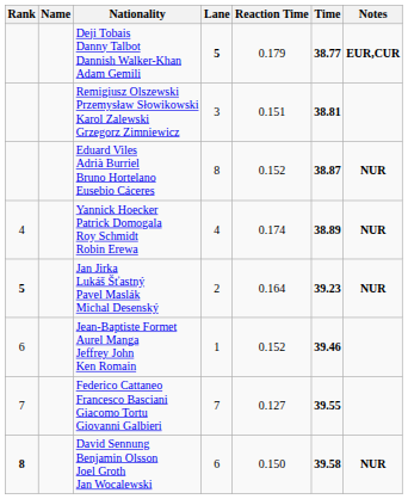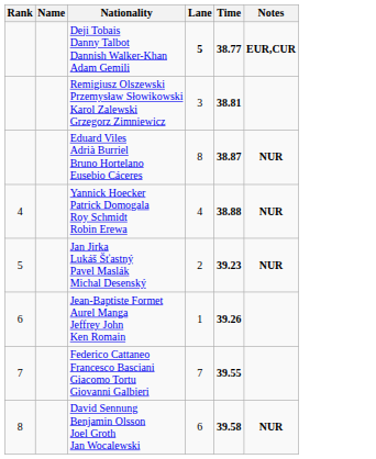- column: Reaction Time | 0.179 | 0.151 | 0.152 | 0.174 | 0.164 | 0.152 | 0.127 | 0.150
Yannick Hoecker Patrick Domogala Roy Schmidt Robin Erewa | Time: 38.89 -> 38.88
Jan Jirka Lukáš Šťastný Pavel Maslák Michal Desenský | Rank: bold -> normal
Jean-Baptiste Formet Aurel Manga Jeffrey John Ken Romain | Time: 39.46 -> 39.26
David Sennung Benjamin Olsson Joel Groth Jan Wocalewski | Rank: bold -> normal
